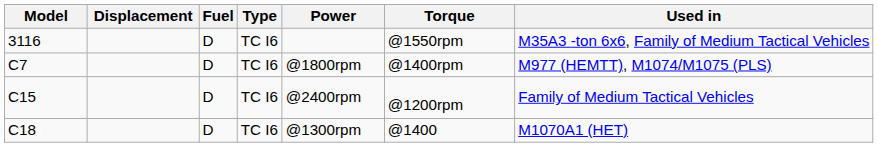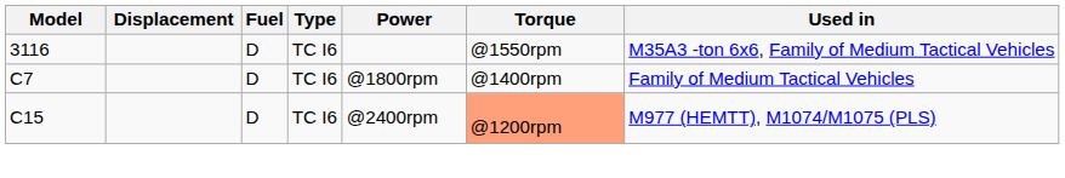C7 | Used in: M977 (HEMTT), M1074/M1075 (PLS) -> Family of Medium Tactical Vehicles
C15 | Torque: no background -> lightsalmon background
C15 | Used in: Family of Medium Tactical Vehicles -> M977 (HEMTT), M1074/M1075 (PLS)
- row: C18 | D | TC I6 | @1300rpm | @1400 | M1070A1 (HET)
